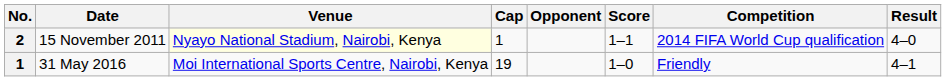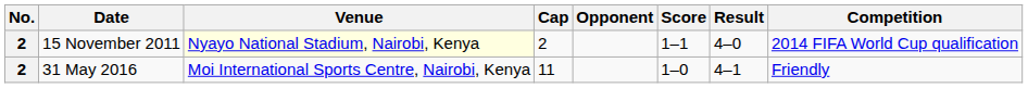columns swapped: Result <-> Competition
15 November 2011 | Cap: 1 -> 2
31 May 2016 | No.: 1 -> 2
31 May 2016 | Cap: 19 -> 11
